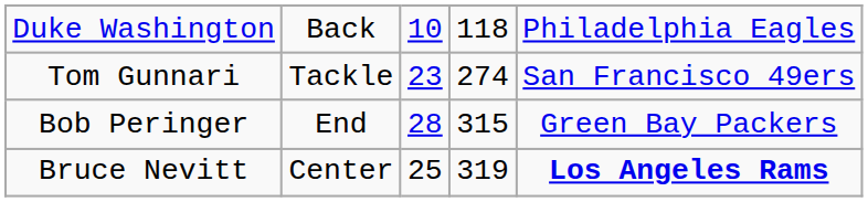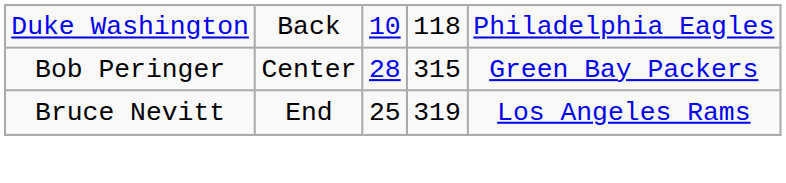- row: Tom Gunnari | Tackle | 23 | 274 | San Francisco 49ers
Bob Peringer | column 2: End -> Center
Bruce Nevitt | column 2: Center -> End
Bruce Nevitt | column 5: bold -> normal
